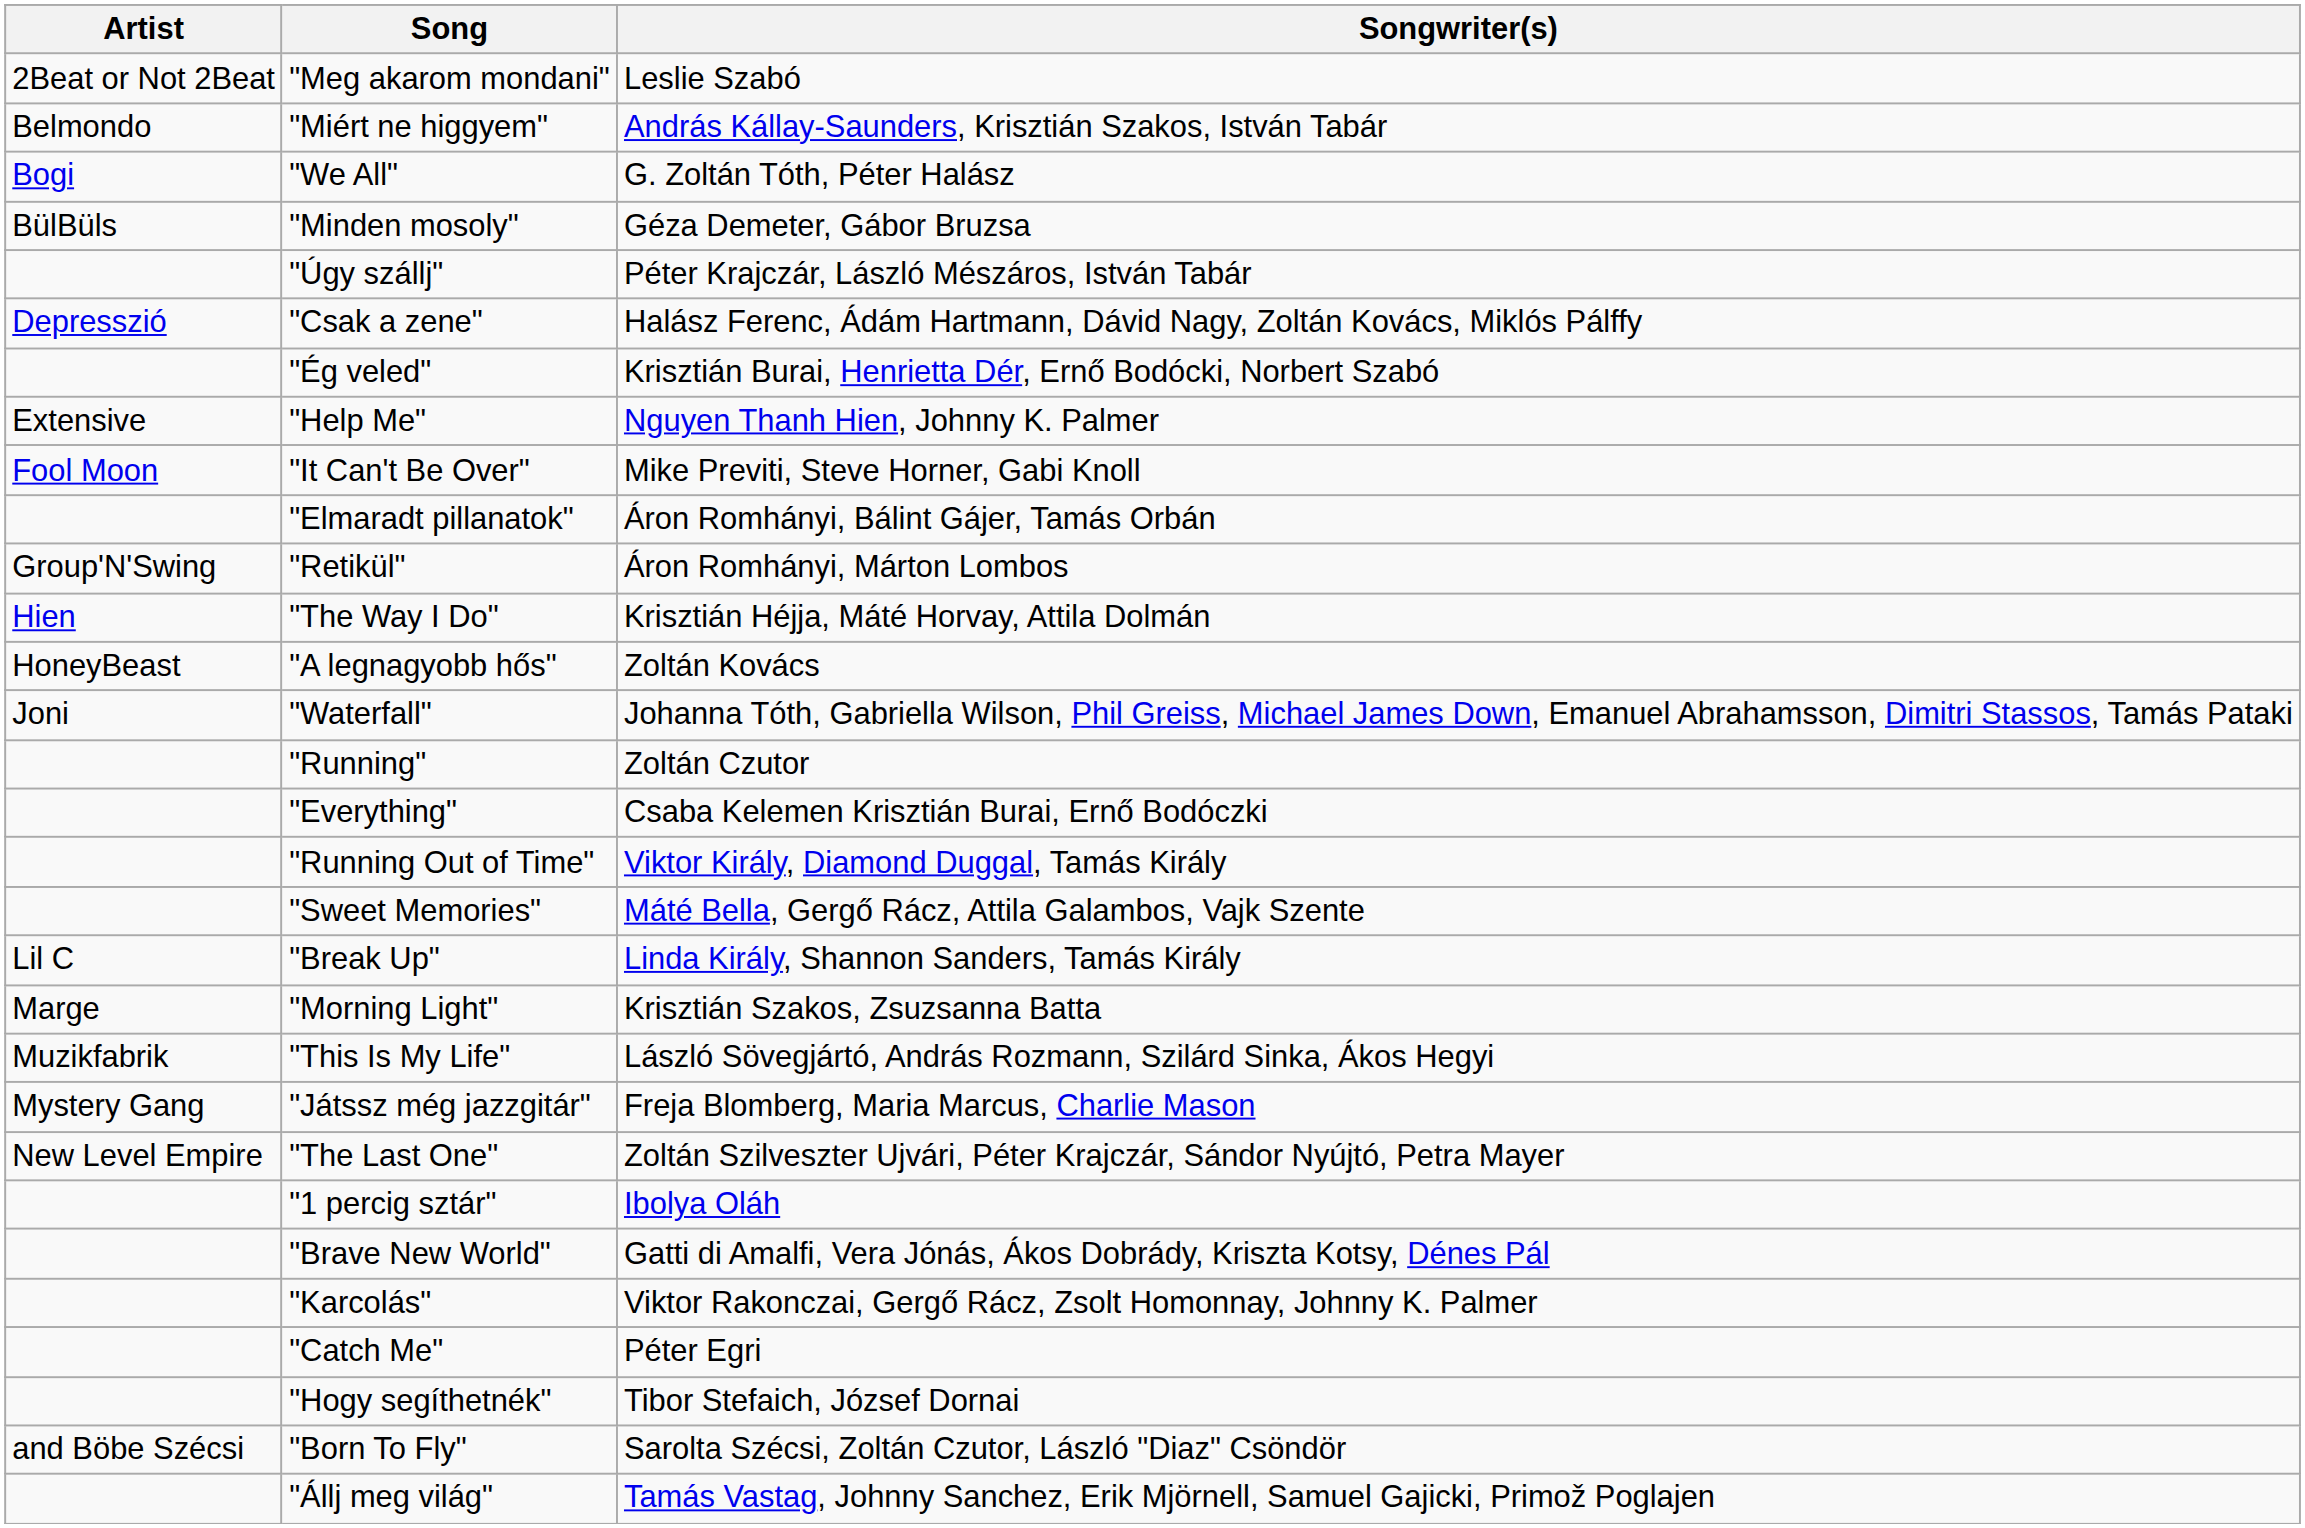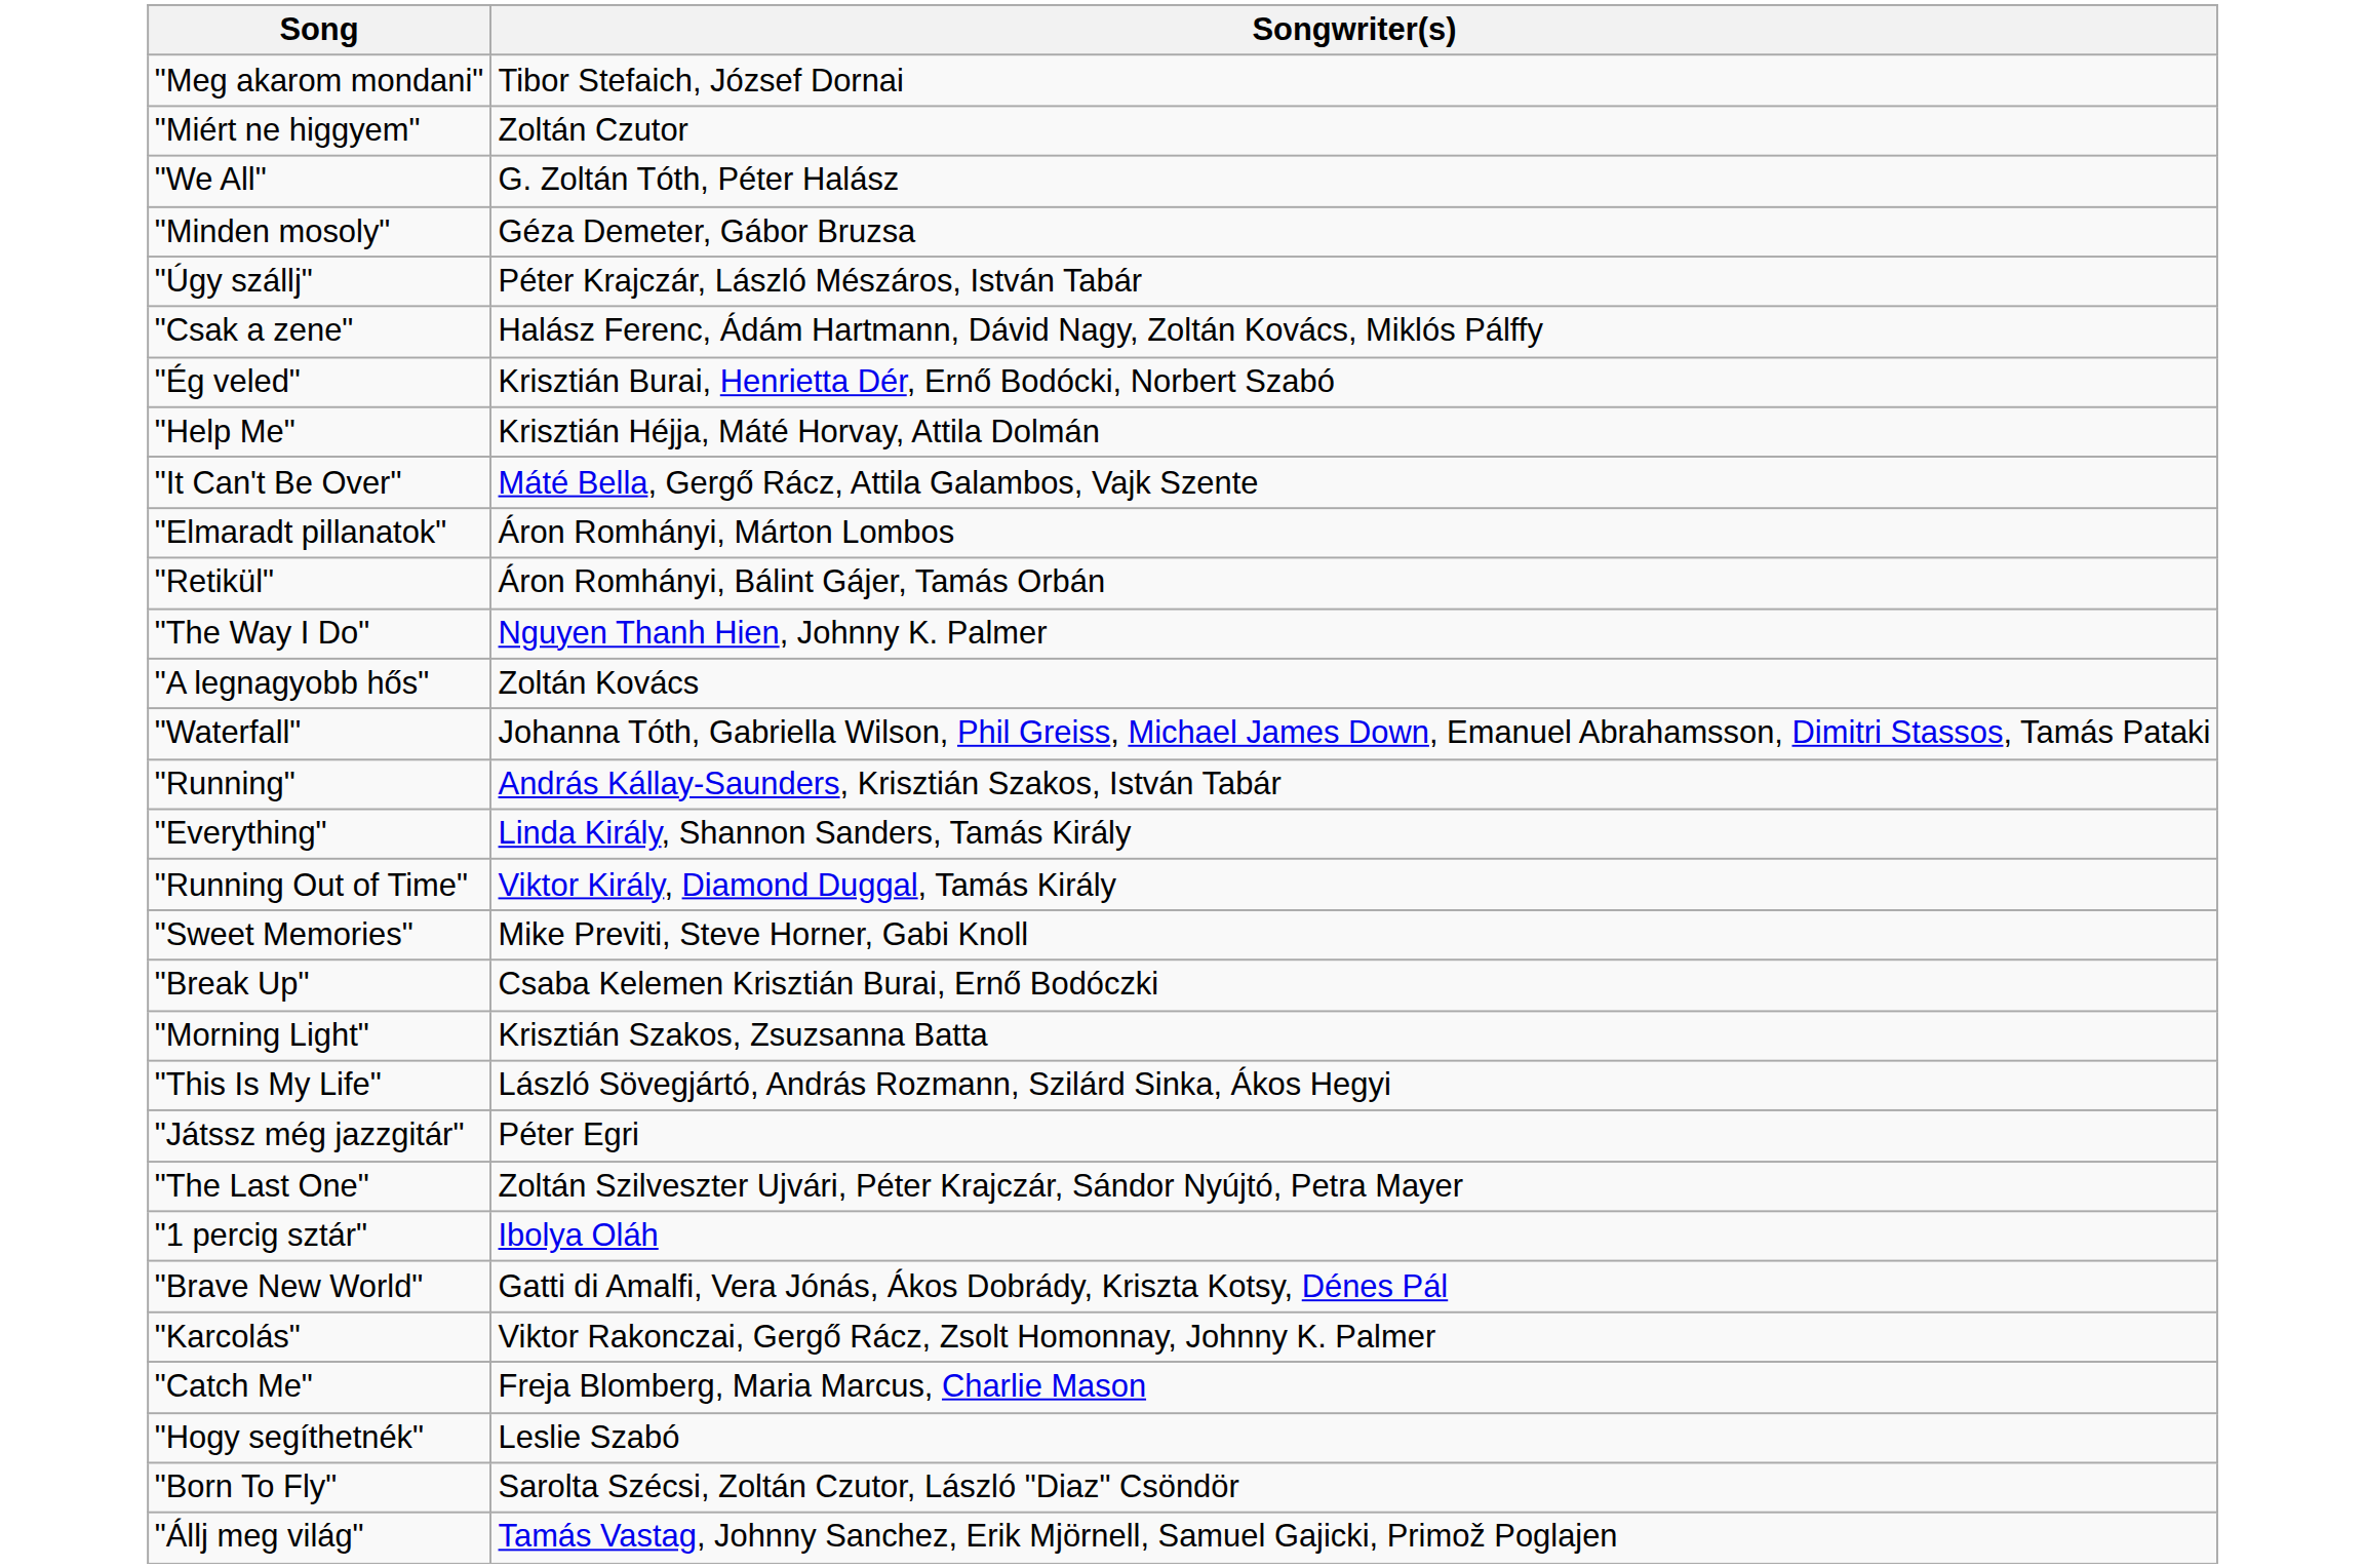- column: Artist | 2Beat or Not 2Beat | Belmondo | Bogi | BülBüls | Depresszió | Extensive | Fool Moon | Group'N'Swing | Hien | HoneyBeast | Joni | Lil C | Marge | Muzikfabrik | Mystery Gang | New Level Empire | and Böbe Szécsi
"Meg akarom mondani" | Songwriter(s): Leslie Szabó -> Tibor Stefaich, József Dornai
"Miért ne higgyem" | Songwriter(s): András Kállay-Saunders, Krisztián Szakos, István Tabár -> Zoltán Czutor
"Help Me" | Songwriter(s): Nguyen Thanh Hien, Johnny K. Palmer -> Krisztián Héjja, Máté Horvay, Attila Dolmán
"It Can't Be Over" | Songwriter(s): Mike Previti, Steve Horner, Gabi Knoll -> Máté Bella, Gergő Rácz, Attila Galambos, Vajk Szente
"Elmaradt pillanatok" | Songwriter(s): Áron Romhányi, Bálint Gájer, Tamás Orbán -> Áron Romhányi, Márton Lombos
"Retikül" | Songwriter(s): Áron Romhányi, Márton Lombos -> Áron Romhányi, Bálint Gájer, Tamás Orbán
"The Way I Do" | Songwriter(s): Krisztián Héjja, Máté Horvay, Attila Dolmán -> Nguyen Thanh Hien, Johnny K. Palmer
"Running" | Songwriter(s): Zoltán Czutor -> András Kállay-Saunders, Krisztián Szakos, István Tabár
"Everything" | Songwriter(s): Csaba Kelemen Krisztián Burai, Ernő Bodóczki -> Linda Király, Shannon Sanders, Tamás Király
"Sweet Memories" | Songwriter(s): Máté Bella, Gergő Rácz, Attila Galambos, Vajk Szente -> Mike Previti, Steve Horner, Gabi Knoll
"Break Up" | Songwriter(s): Linda Király, Shannon Sanders, Tamás Király -> Csaba Kelemen Krisztián Burai, Ernő Bodóczki
"Játssz még jazzgitár" | Songwriter(s): Freja Blomberg, Maria Marcus, Charlie Mason -> Péter Egri
"Catch Me" | Songwriter(s): Péter Egri -> Freja Blomberg, Maria Marcus, Charlie Mason
"Hogy segíthetnék" | Songwriter(s): Tibor Stefaich, József Dornai -> Leslie Szabó
